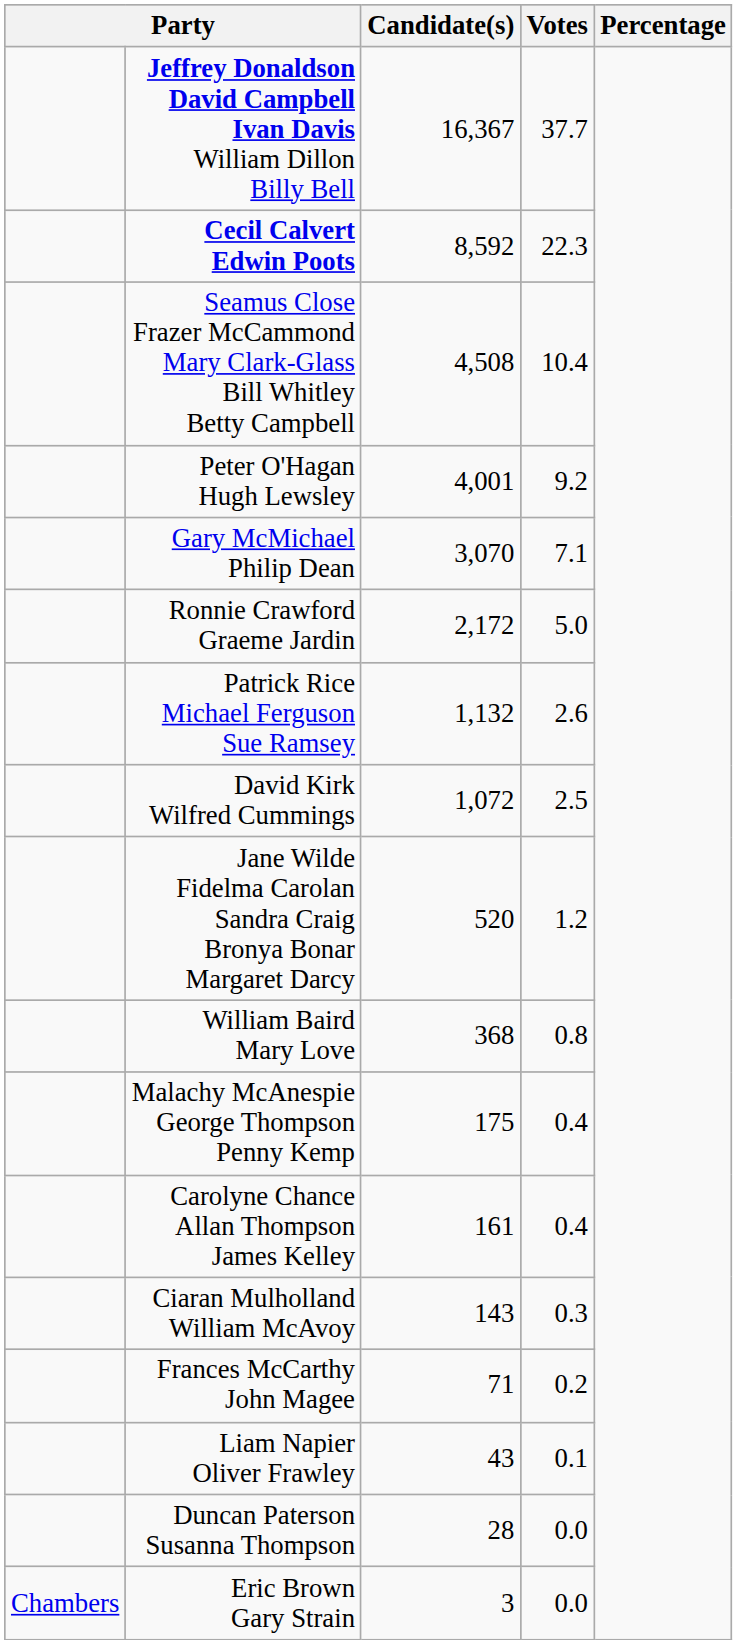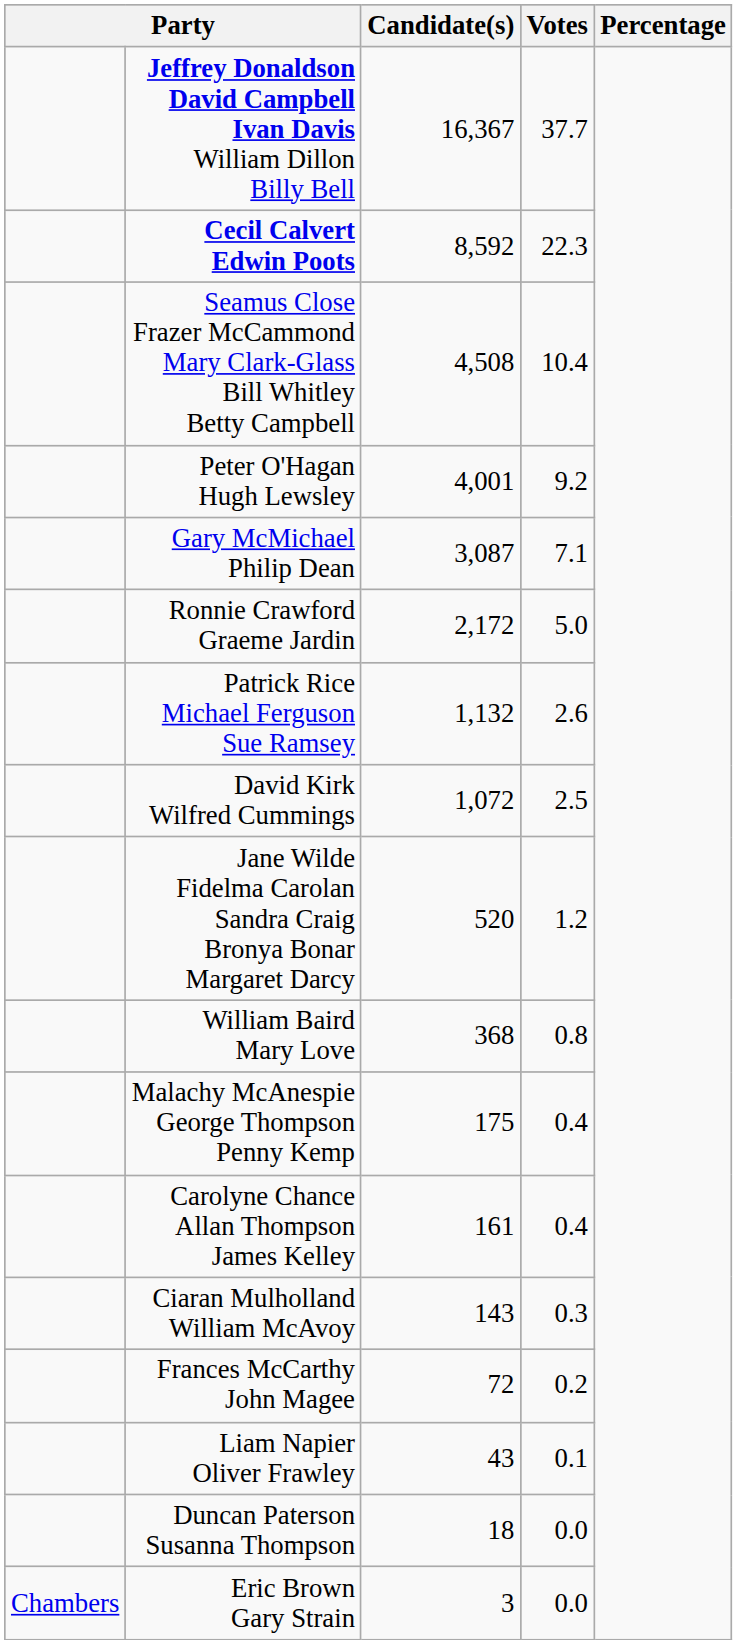Gary McMichael Philip Dean | Candidate(s): 3,070 -> 3,087
Frances McCarthy John Magee | Candidate(s): 71 -> 72
Duncan Paterson Susanna Thompson | Candidate(s): 28 -> 18
